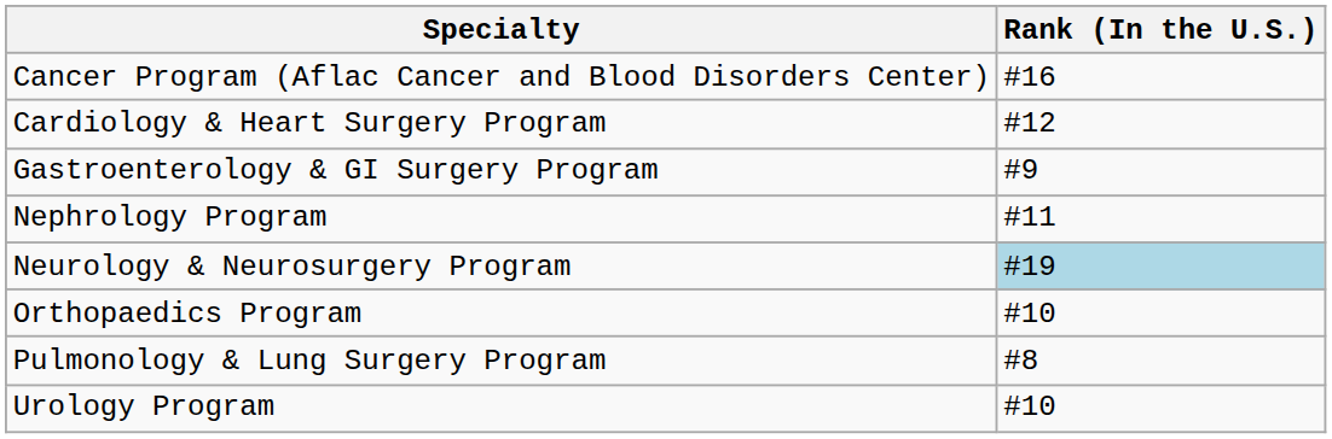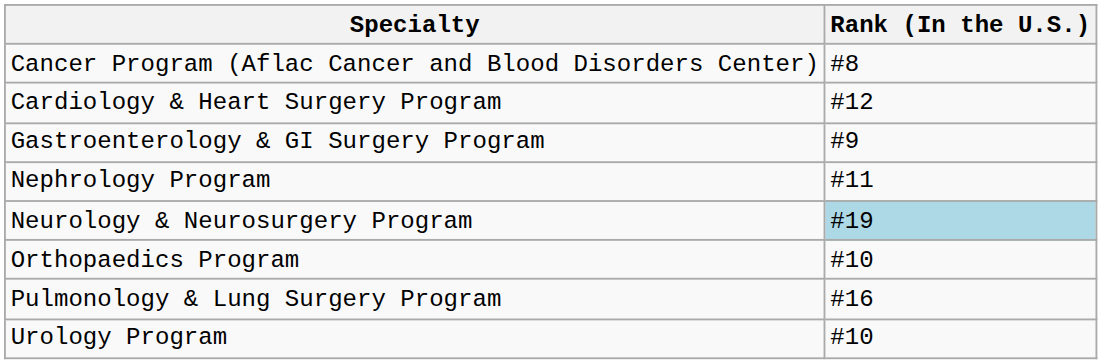Cancer Program (Aflac Cancer and Blood Disorders Center) | Rank (In the U.S.): #16 -> #8
Pulmonology & Lung Surgery Program | Rank (In the U.S.): #8 -> #16
